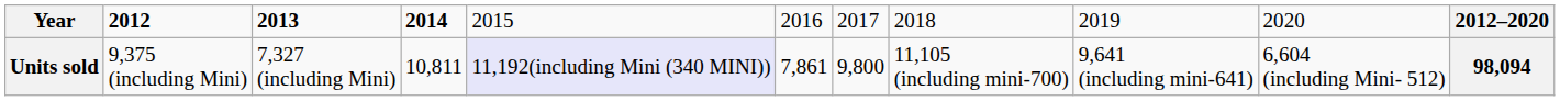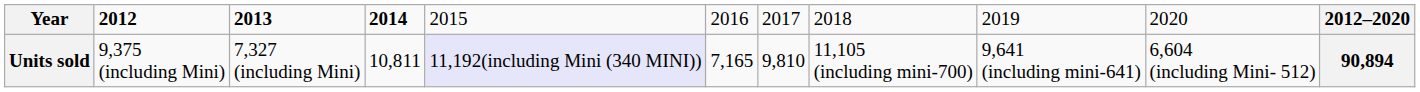Units sold | column 6: 7,861 -> 7,165
Units sold | column 7: 9,800 -> 9,810
Units sold | column 11: 98,094 -> 90,894
